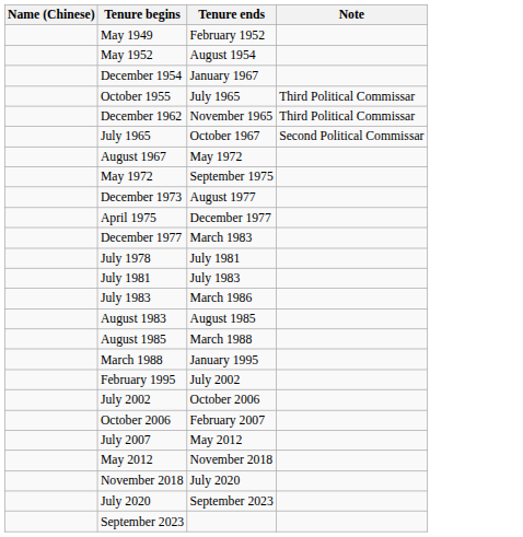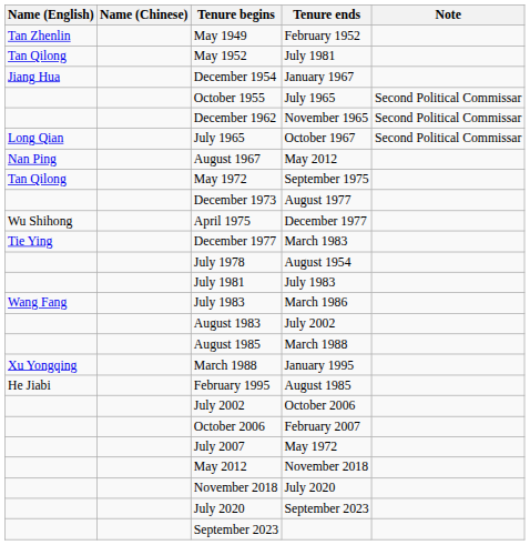+ column: Name (English) | Tan Zhenlin | Tan Qilong | Jiang Hua | Long Qian | Nan Ping | Tan Qilong | Wu Shihong | Tie Ying | Wang Fang | Xu Yongqing | He Jiabi
May 1952 | Tenure ends: August 1954 -> July 1981
October 1955 | Note: Third Political Commissar -> Second Political Commissar
December 1962 | Note: Third Political Commissar -> Second Political Commissar
August 1967 | Tenure ends: May 1972 -> May 2012
July 1978 | Tenure ends: July 1981 -> August 1954
August 1983 | Tenure ends: August 1985 -> July 2002
February 1995 | Tenure ends: July 2002 -> August 1985
July 2007 | Tenure ends: May 2012 -> May 1972
